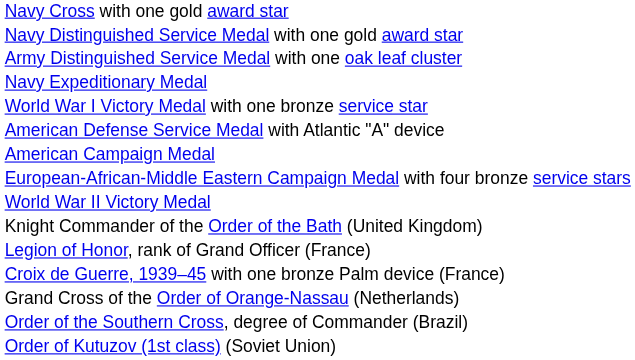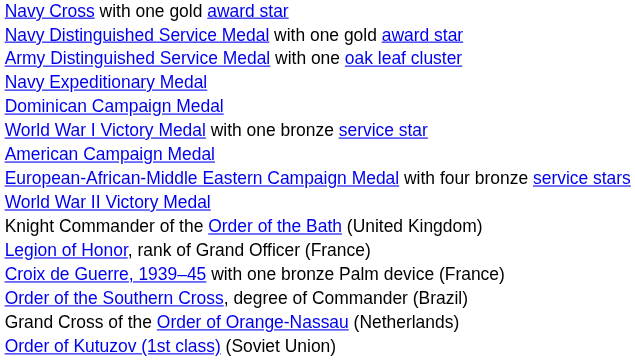+ row: Dominican Campaign Medal
- row: American Defense Service Medal with Atlantic "A" device
rows swapped: Order of the Southern Cross, degree of Commander (Brazil) <-> Grand Cross of the Order of Orange-Nassau (Netherlands)
